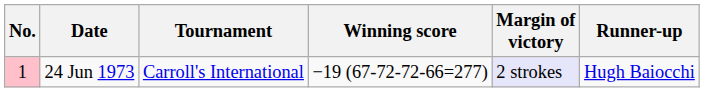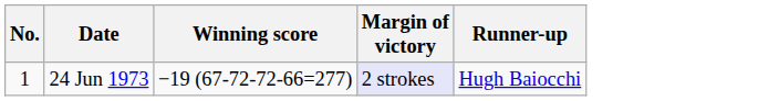- column: Tournament | Carroll's International
24 Jun 1973 | No.: pink background -> no background
